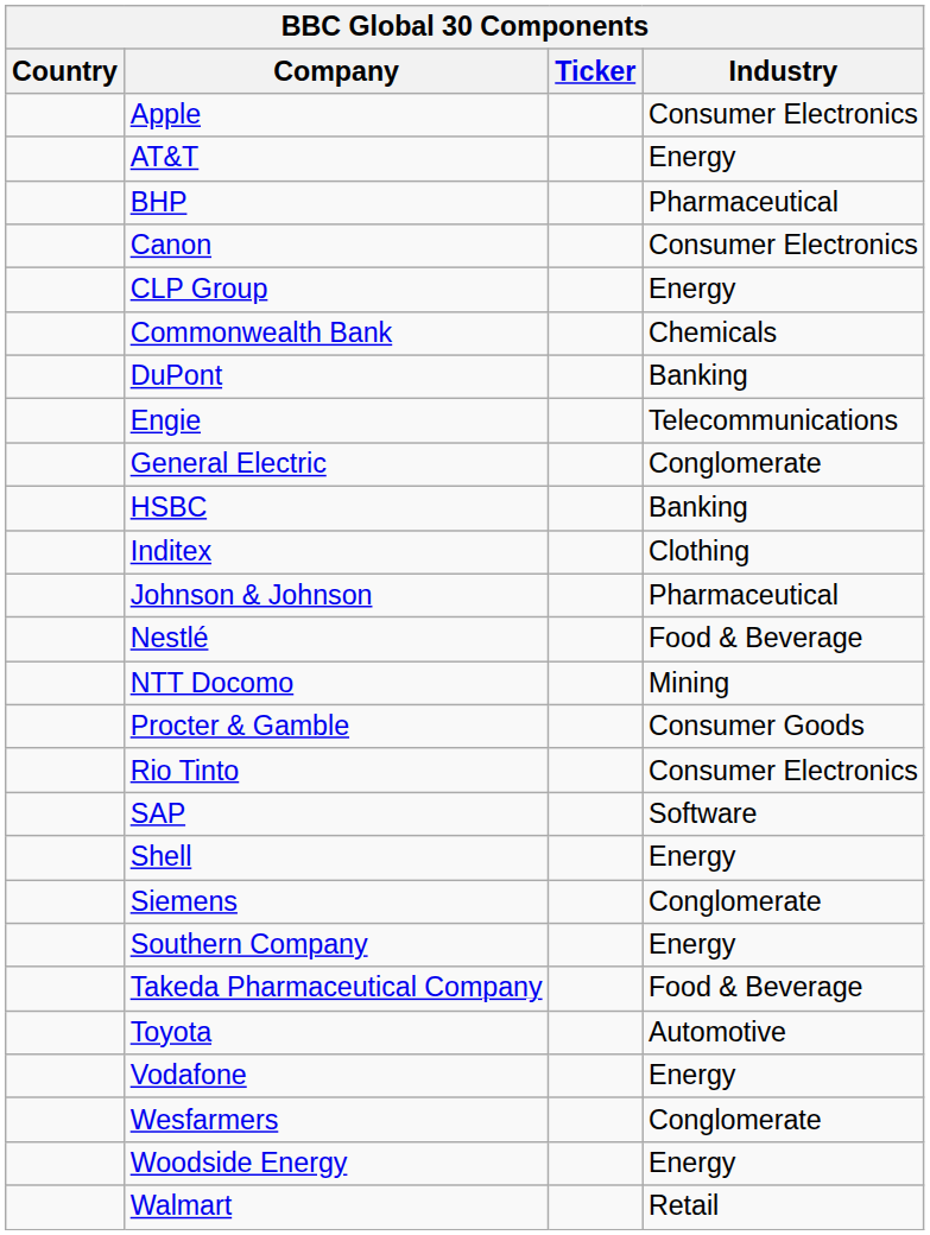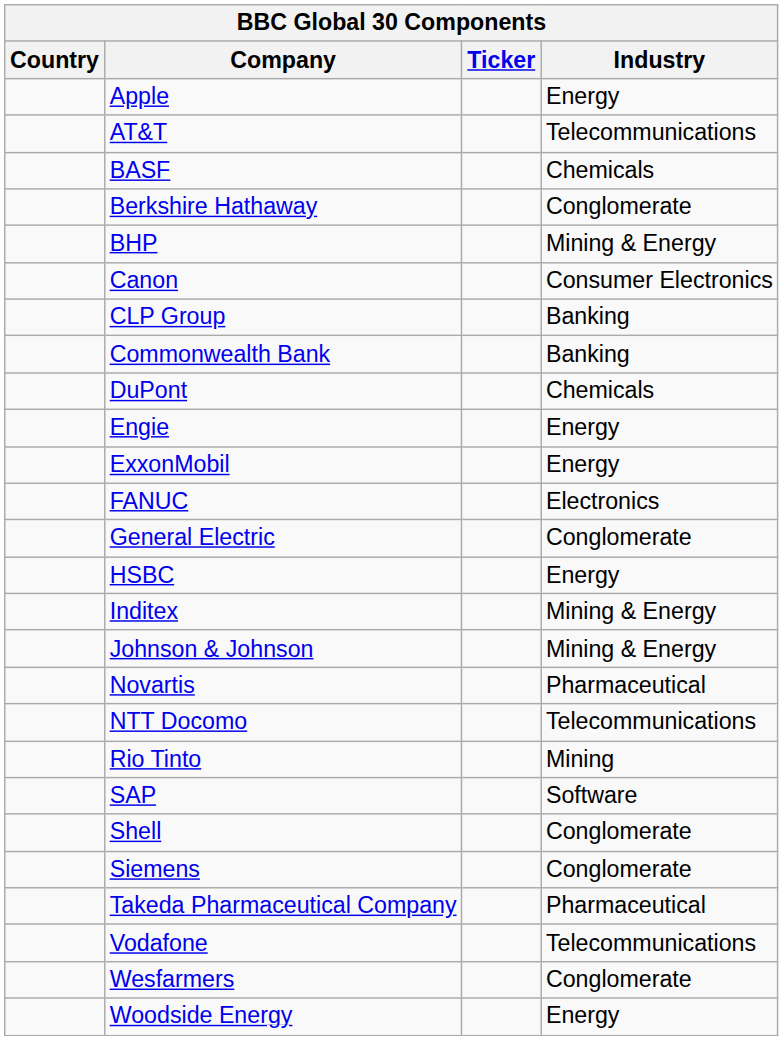Apple | Industry: Consumer Electronics -> Energy
AT&T | Industry: Energy -> Telecommunications
+ row: BASF | Chemicals
+ row: Berkshire Hathaway | Conglomerate
BHP | Industry: Pharmaceutical -> Mining & Energy
CLP Group | Industry: Energy -> Banking
Commonwealth Bank | Industry: Chemicals -> Banking
DuPont | Industry: Banking -> Chemicals
Engie | Industry: Telecommunications -> Energy
+ row: ExxonMobil | Energy
+ row: FANUC | Electronics
HSBC | Industry: Banking -> Energy
Inditex | Industry: Clothing -> Mining & Energy
Johnson & Johnson | Industry: Pharmaceutical -> Mining & Energy
- row: Nestlé | Food & Beverage
+ row: Novartis | Pharmaceutical
NTT Docomo | Industry: Mining -> Telecommunications
- row: Procter & Gamble | Consumer Goods
Rio Tinto | Industry: Consumer Electronics -> Mining
Shell | Industry: Energy -> Conglomerate
- row: Southern Company | Energy
Takeda Pharmaceutical Company | Industry: Food & Beverage -> Pharmaceutical
- row: Toyota | Automotive
Vodafone | Industry: Energy -> Telecommunications
- row: Walmart | Retail
